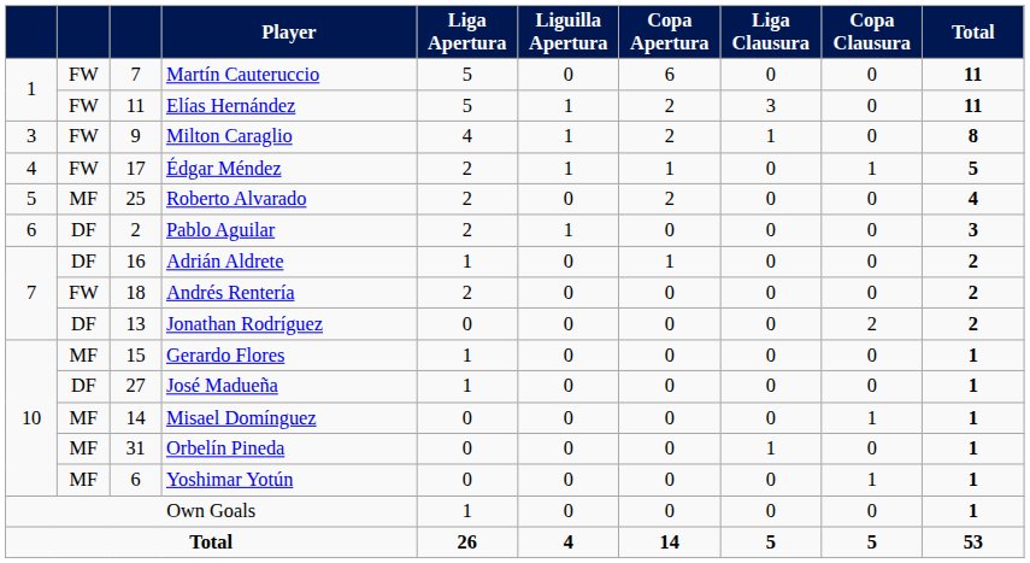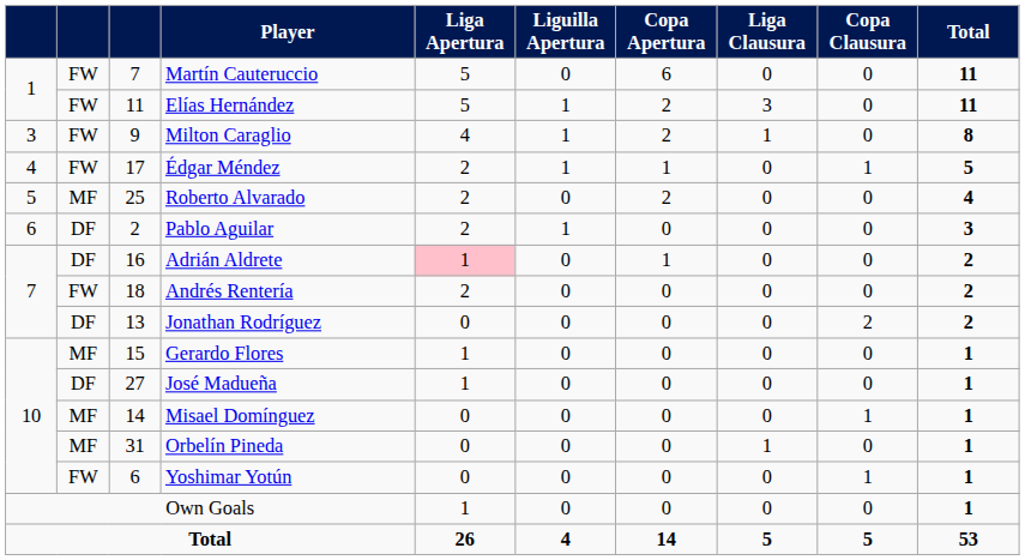Adrián Aldrete | Liga Apertura: no background -> pink background
Yoshimar Yotún | column 2: MF -> FW
